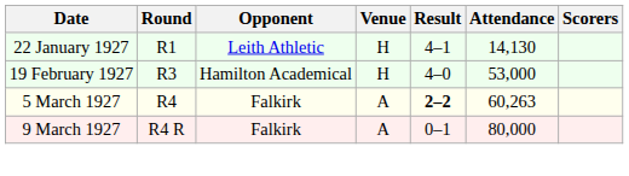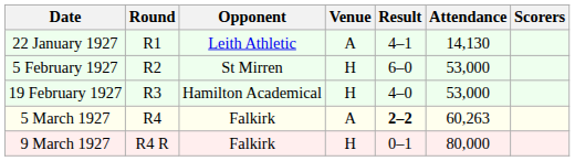22 January 1927 | Venue: H -> A
+ row: 5 February 1927 | R2 | St Mirren | H | 6–0 | 53,000
9 March 1927 | Venue: A -> H
